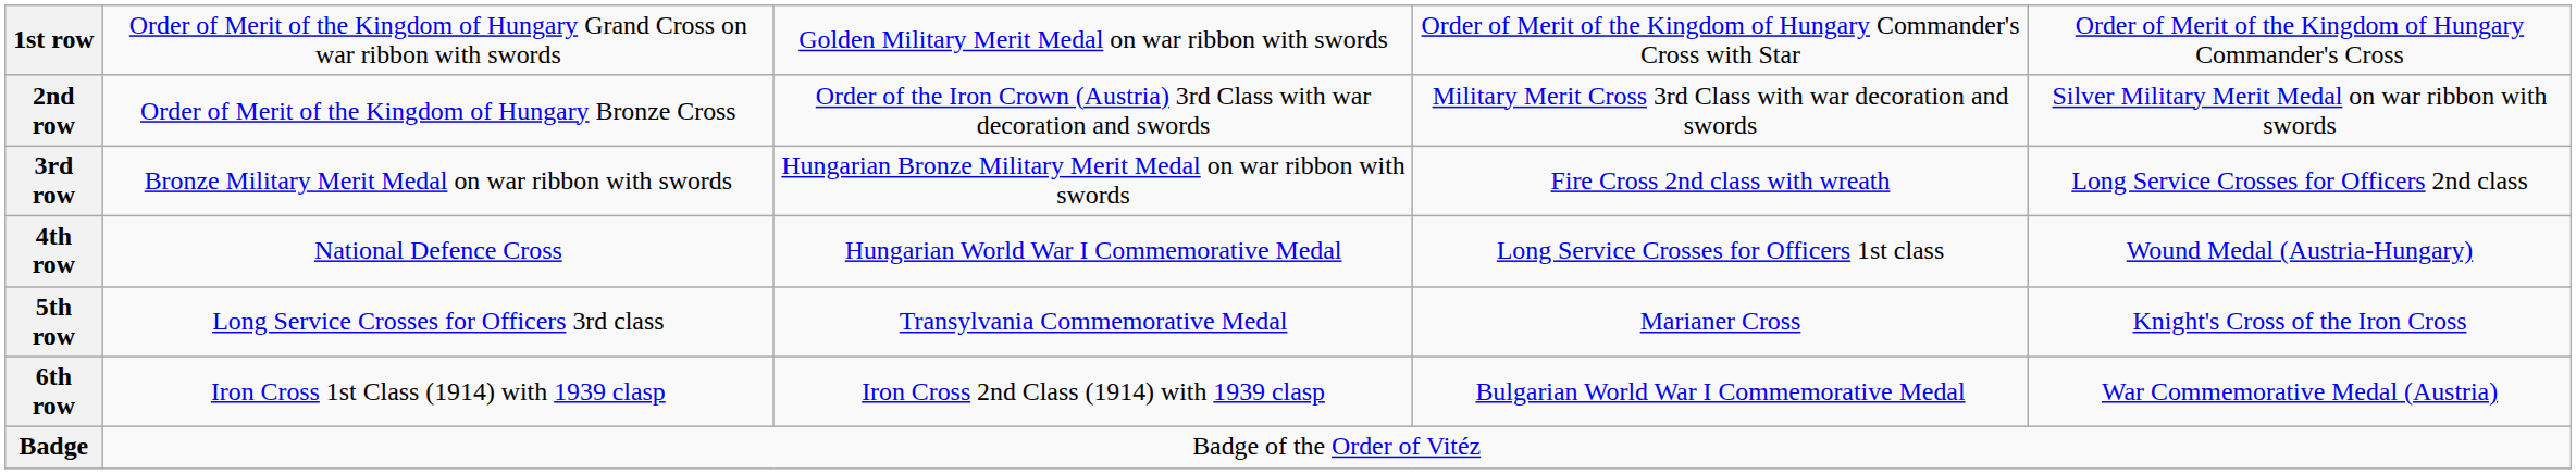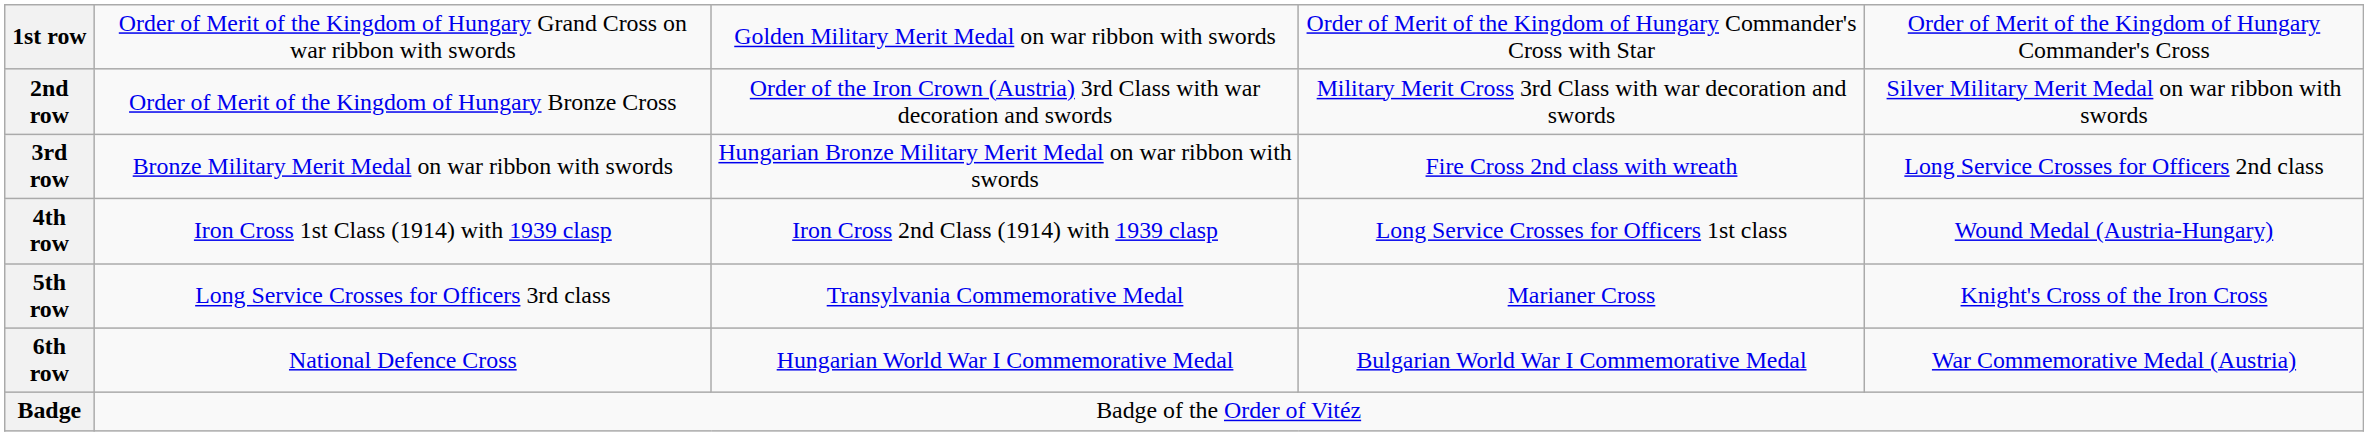4th row | column 2: National Defence Cross -> Iron Cross 1st Class (1914) with 1939 clasp
4th row | column 3: Hungarian World War I Commemorative Medal -> Iron Cross 2nd Class (1914) with 1939 clasp
6th row | column 2: Iron Cross 1st Class (1914) with 1939 clasp -> National Defence Cross
6th row | column 3: Iron Cross 2nd Class (1914) with 1939 clasp -> Hungarian World War I Commemorative Medal
